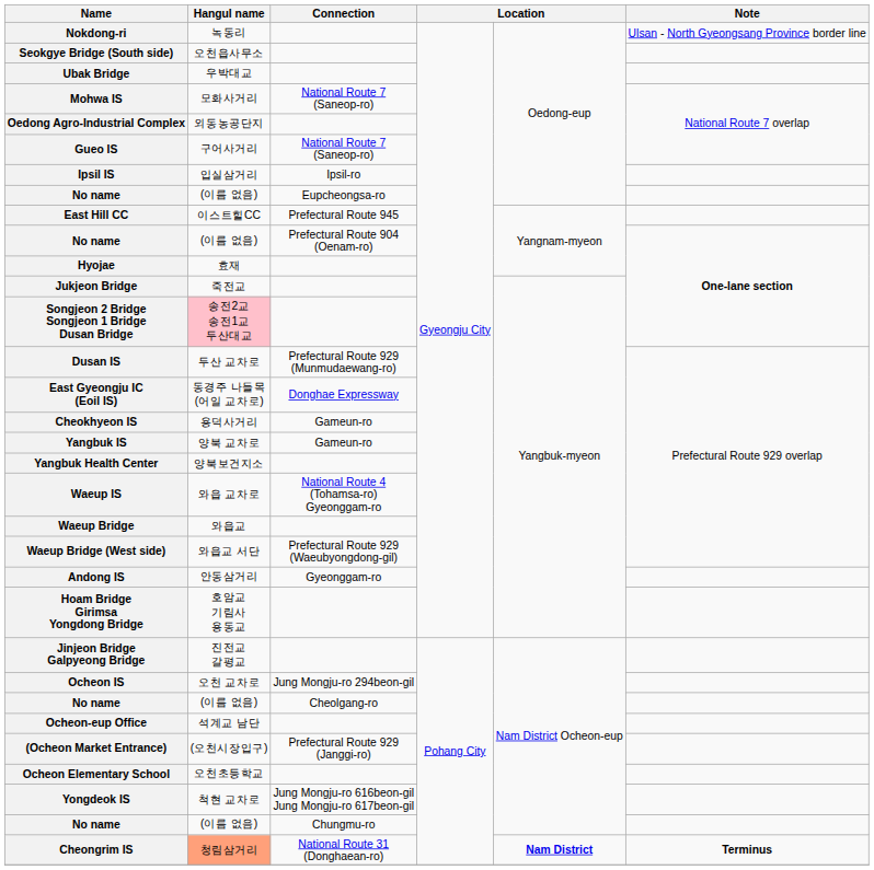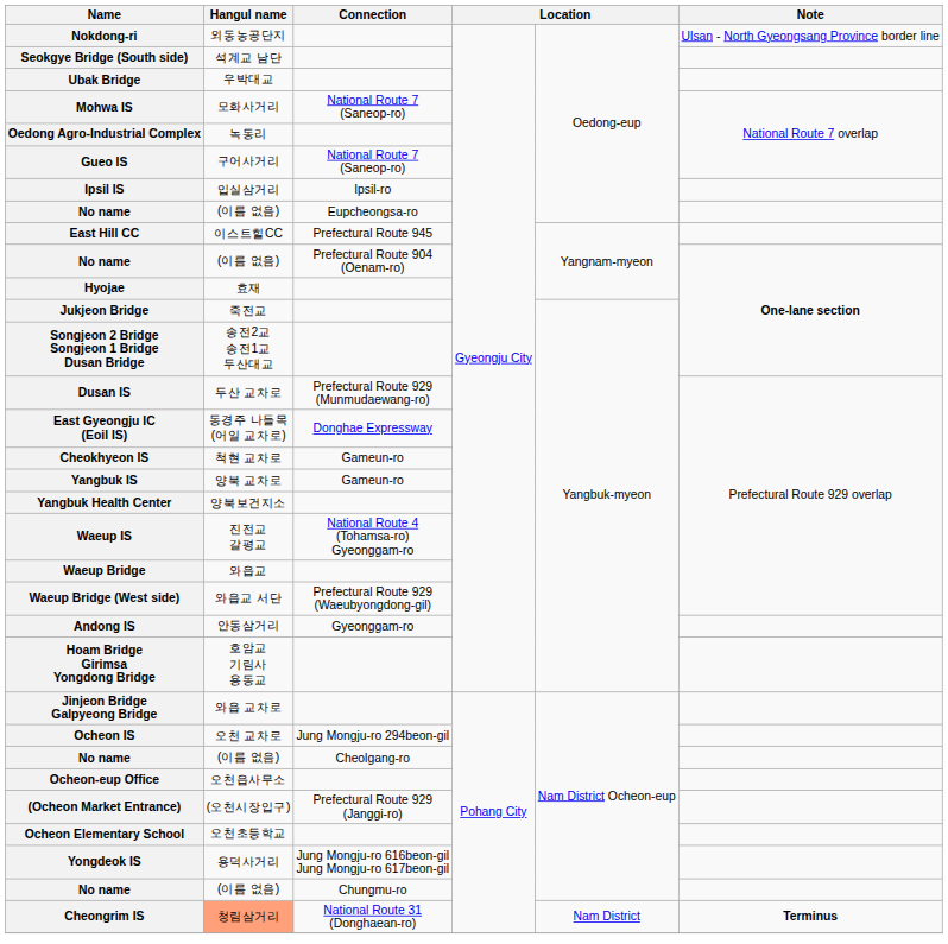Nokdong-ri | Hangul name: 녹동리 -> 외동농공단지
Seokgye Bridge (South side) | Hangul name: 오천읍사무소 -> 석계교 남단
Oedong Agro-Industrial Complex | Hangul name: 외동농공단지 -> 녹동리
Songjeon 2 Bridge Songjeon 1 Bridge Dusan Bridge | Hangul name: pink background -> no background
Cheokhyeon IS | Hangul name: 용덕사거리 -> 척현 교차로
Waeup IS | Hangul name: 와읍 교차로 -> 진전교 갈평교
Jinjeon Bridge Galpyeong Bridge | Hangul name: 진전교 갈평교 -> 와읍 교차로
Ocheon-eup Office | Hangul name: 석계교 남단 -> 오천읍사무소
Yongdeok IS | Hangul name: 척현 교차로 -> 용덕사거리
Cheongrim IS | column 5: bold -> normal
